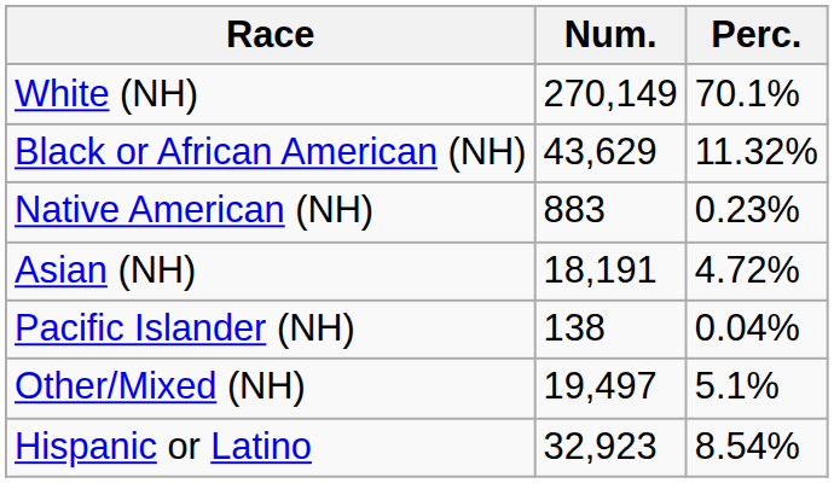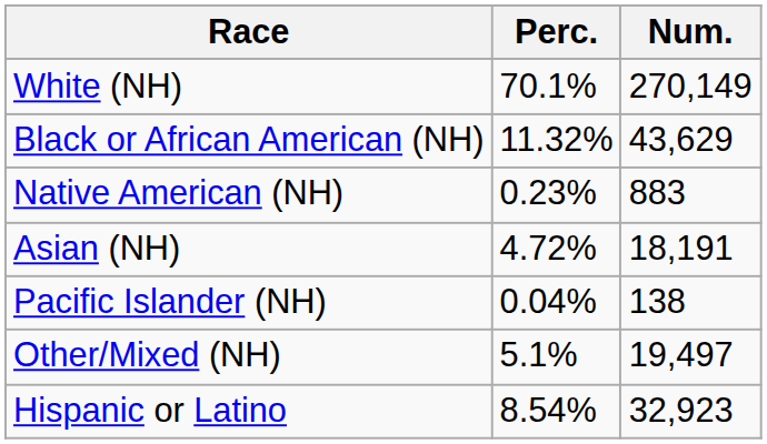columns swapped: Num. <-> Perc.
